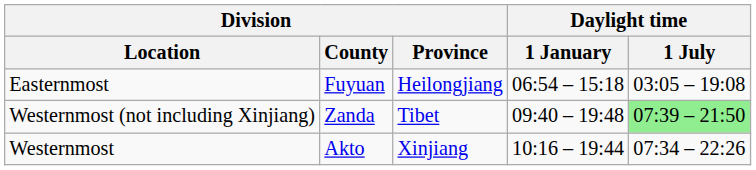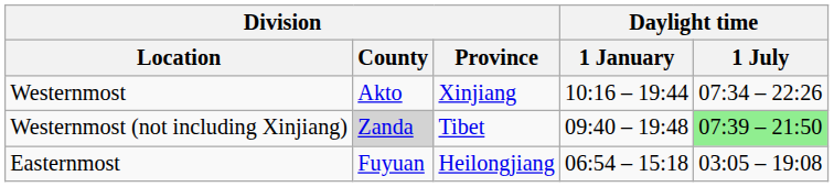rows swapped: Westernmost <-> Easternmost
Westernmost (not including Xinjiang) | Division / County: no background -> lightgrey background
